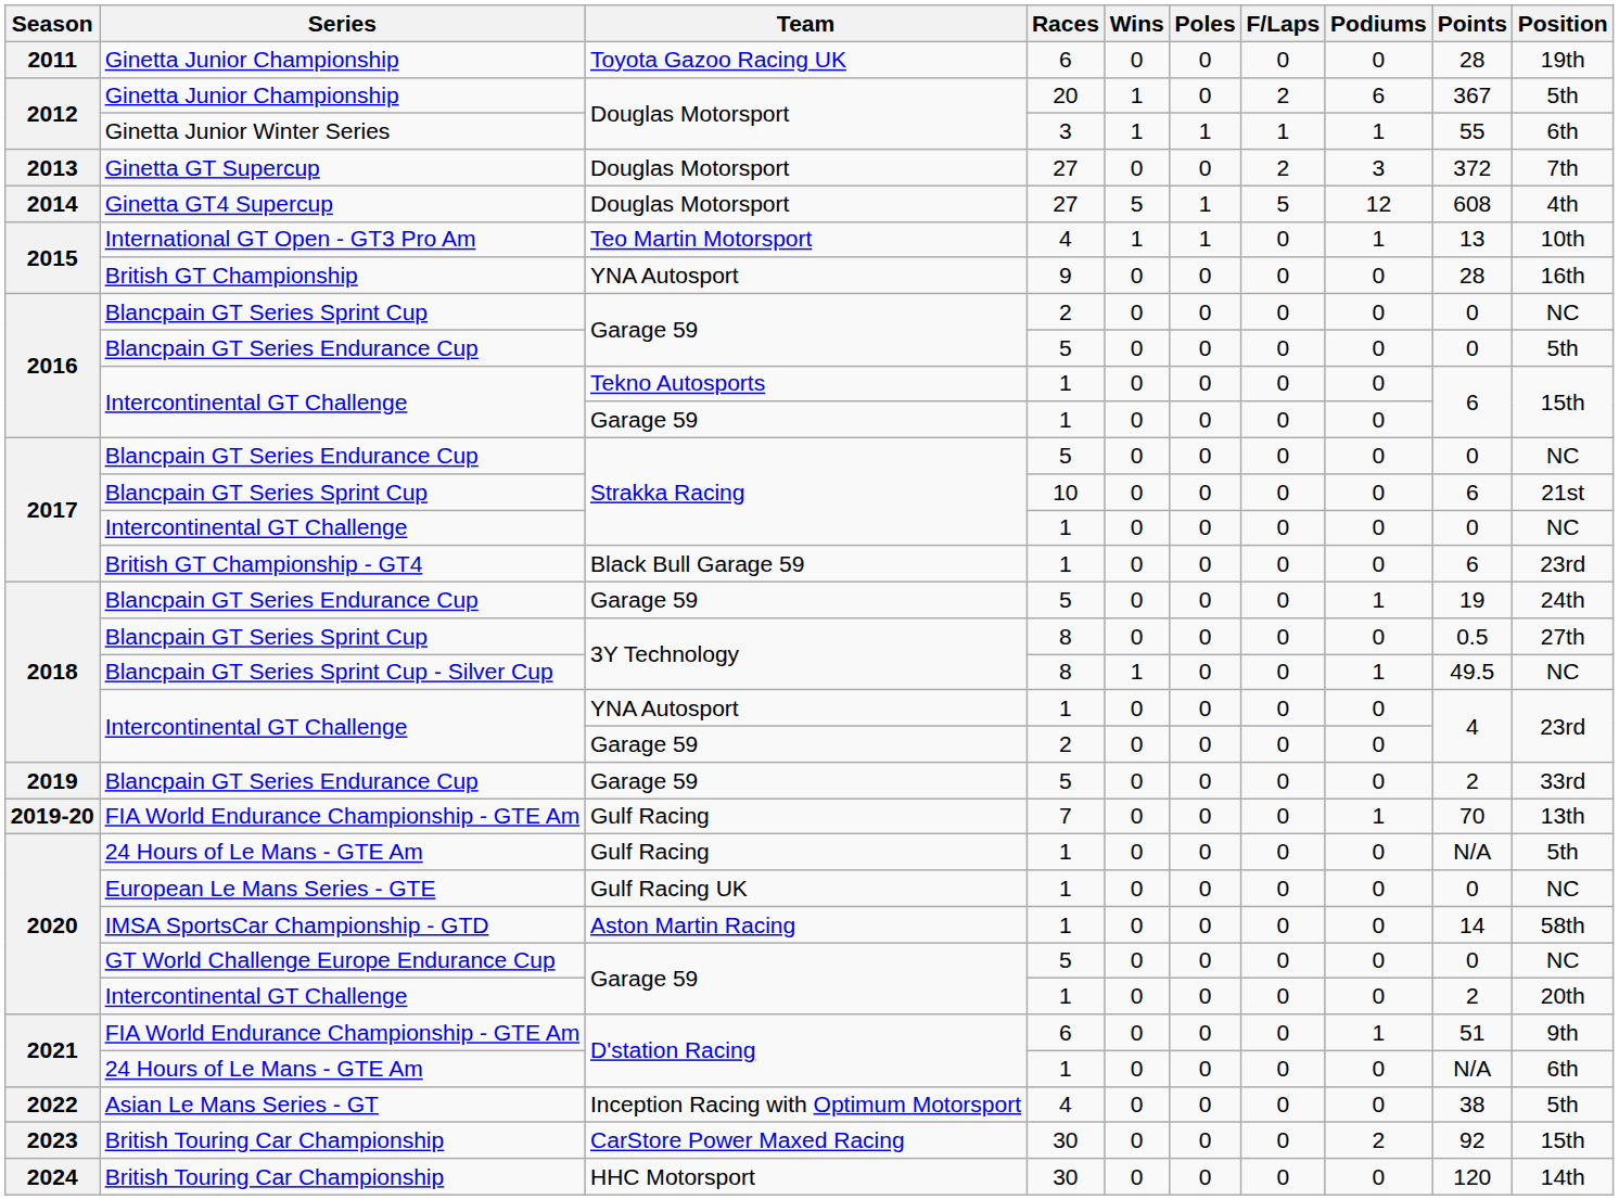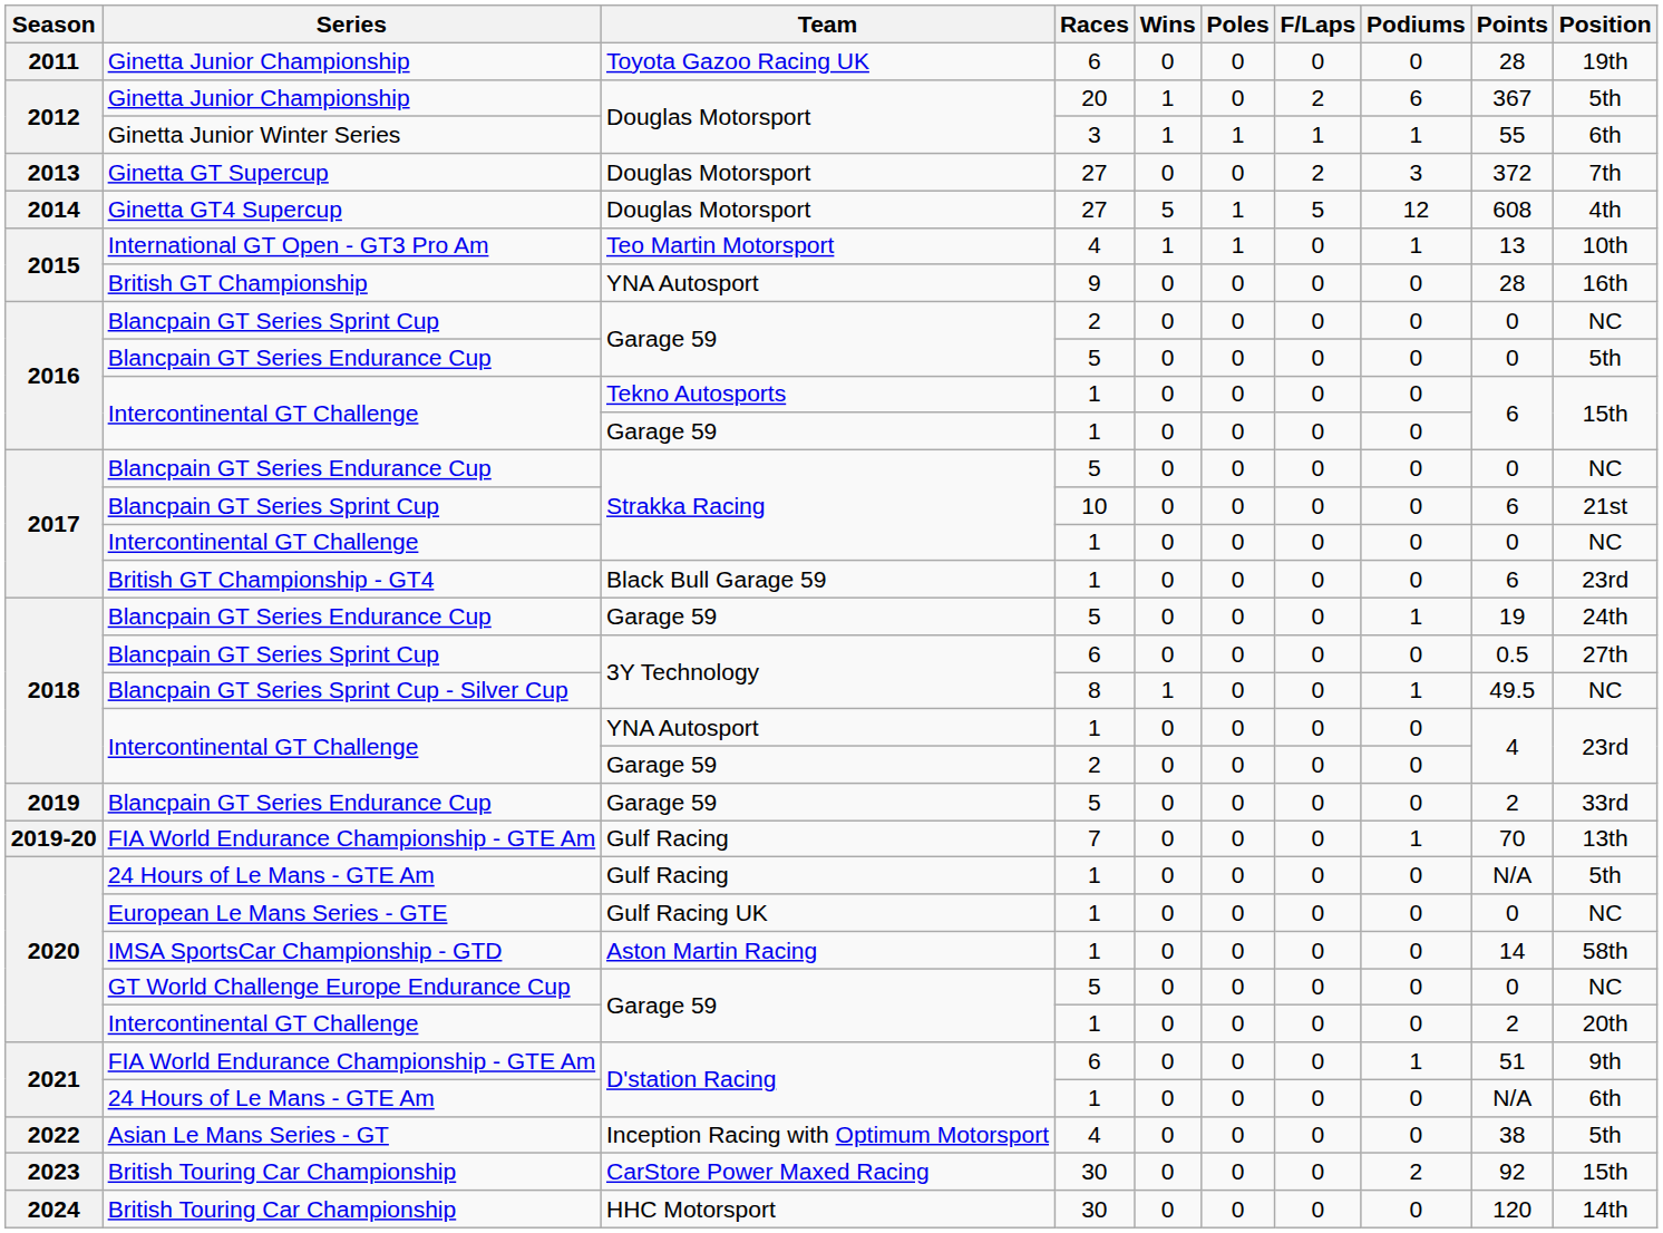2018 / Blancpain GT Series Sprint Cup | Races: 8 -> 6
